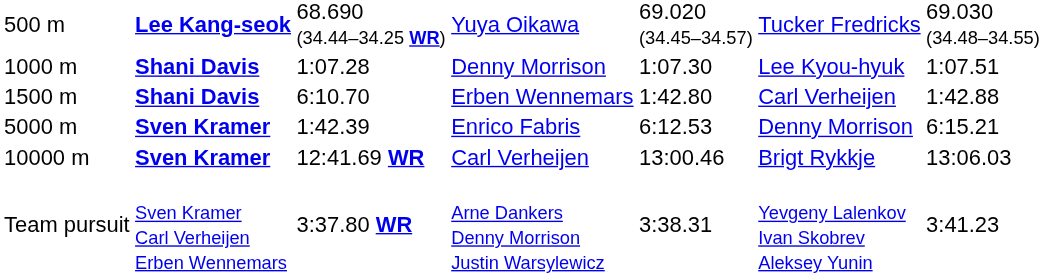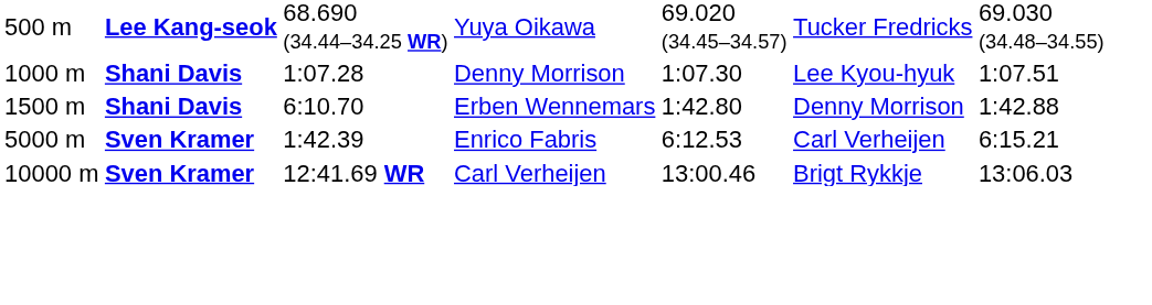Erben Wennemars | column 6: Carl Verheijen -> Denny Morrison
Enrico Fabris | column 6: Denny Morrison -> Carl Verheijen
- row: Team pursuit | Sven Kramer Carl Verheijen Erben Wennemars | 3:37.80 WR | Arne Dankers Denny Morrison Justin Warsylewicz | 3:38.31 | Yevgeny Lalenkov Ivan Skobrev Aleksey Yunin | 3:41.23
